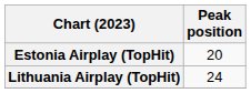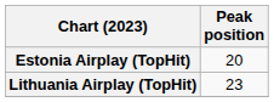Lithuania Airplay (TopHit) | Peak position: 24 -> 23
